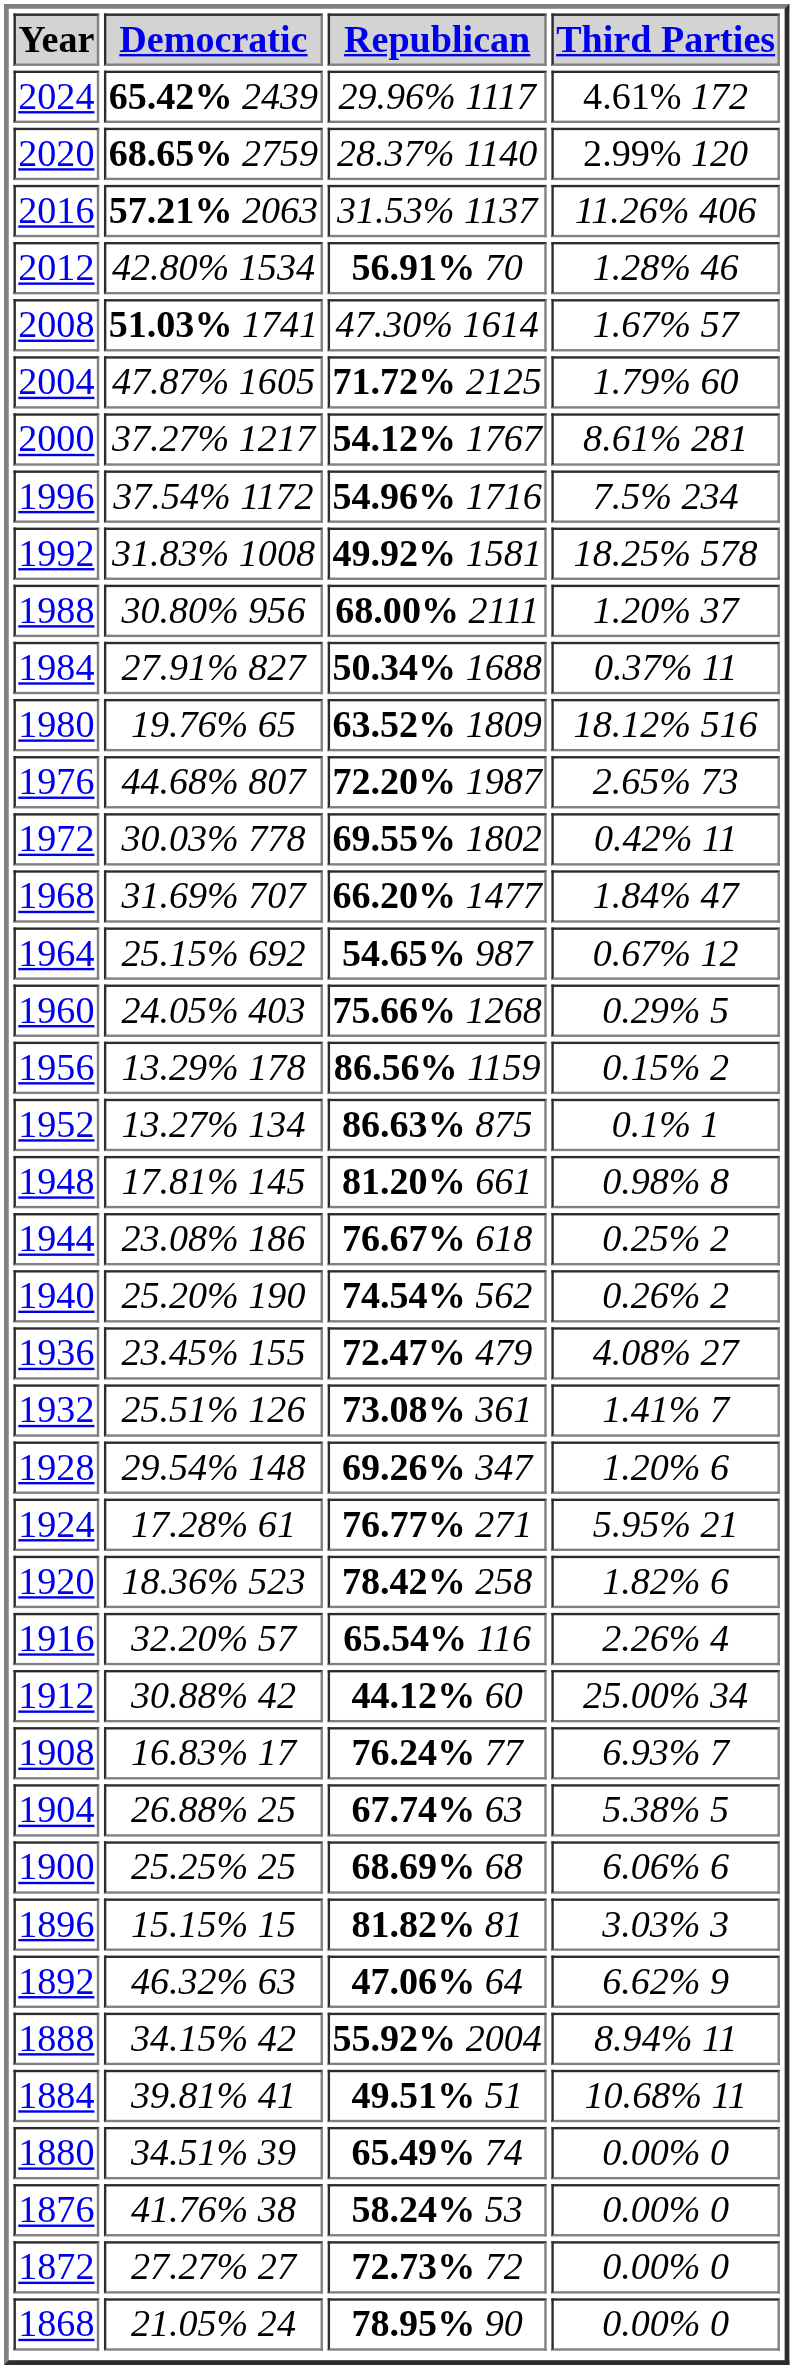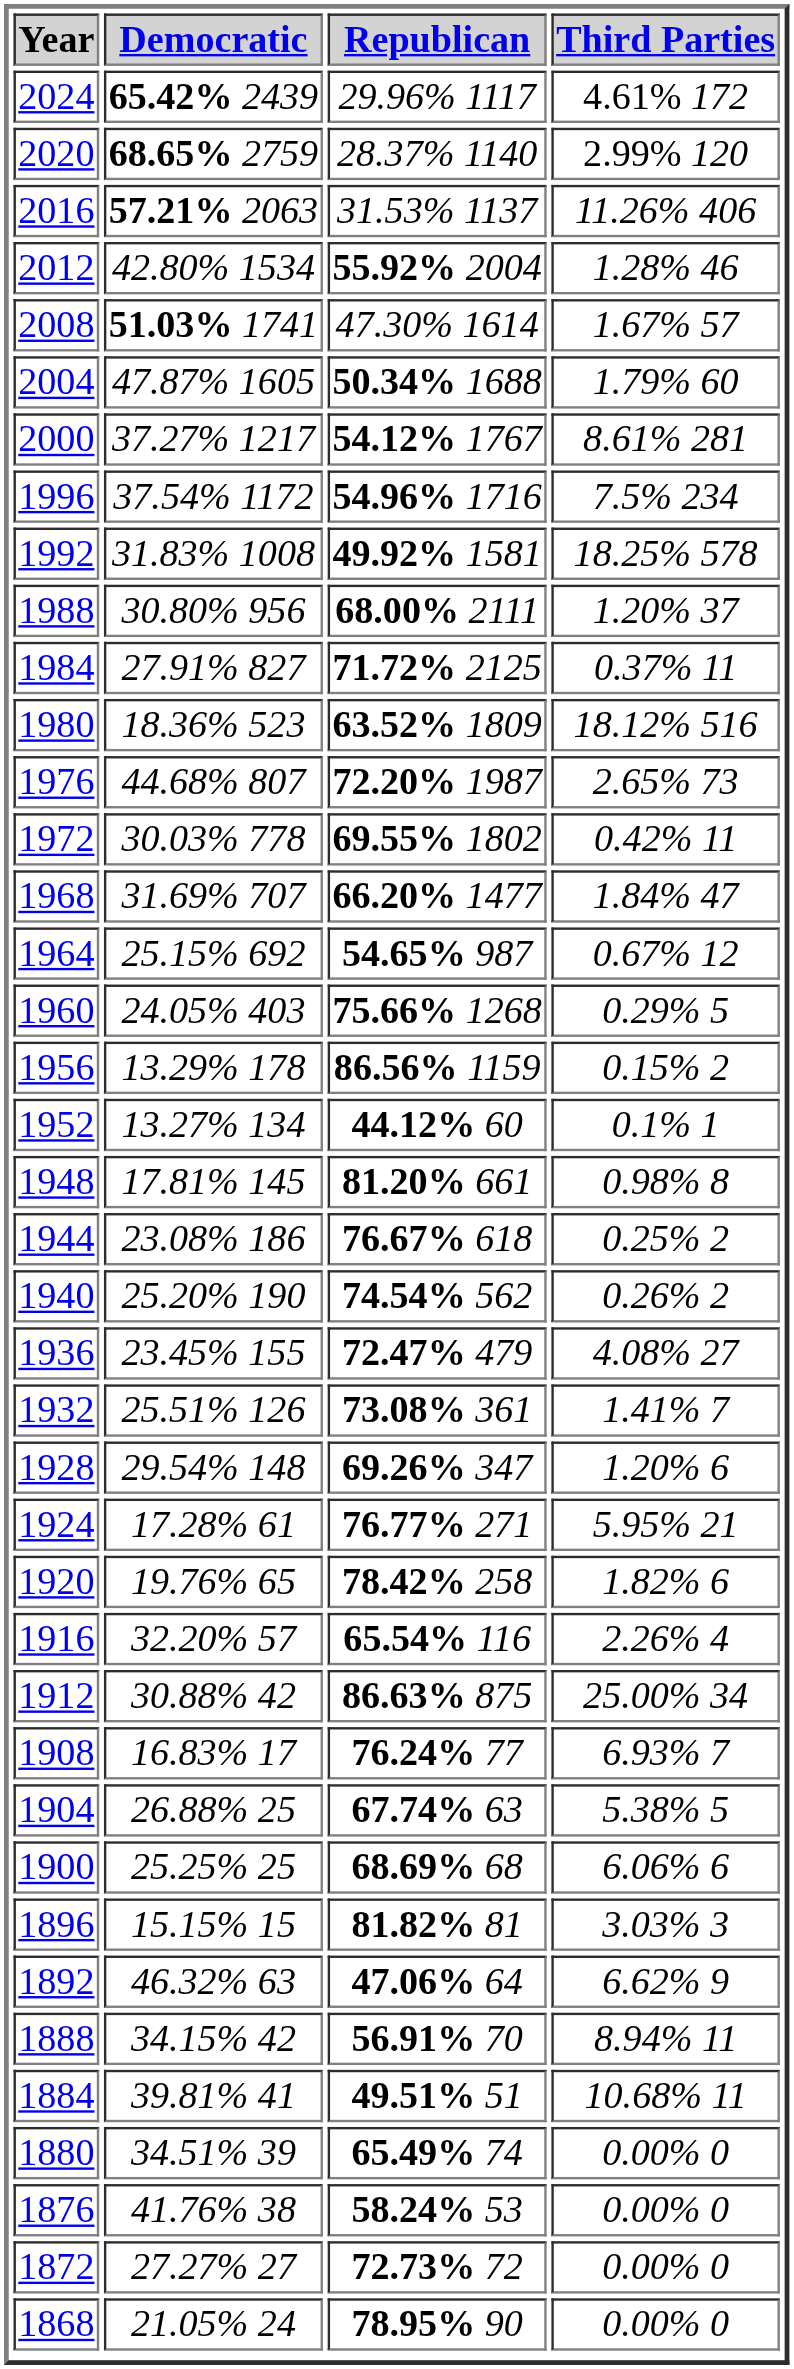2012 | Republican: 56.91% 70 -> 55.92% 2004
2004 | Republican: 71.72% 2125 -> 50.34% 1688
1984 | Republican: 50.34% 1688 -> 71.72% 2125
1980 | Democratic: 19.76% 65 -> 18.36% 523
1952 | Republican: 86.63% 875 -> 44.12% 60
1920 | Democratic: 18.36% 523 -> 19.76% 65
1912 | Republican: 44.12% 60 -> 86.63% 875
1888 | Republican: 55.92% 2004 -> 56.91% 70
